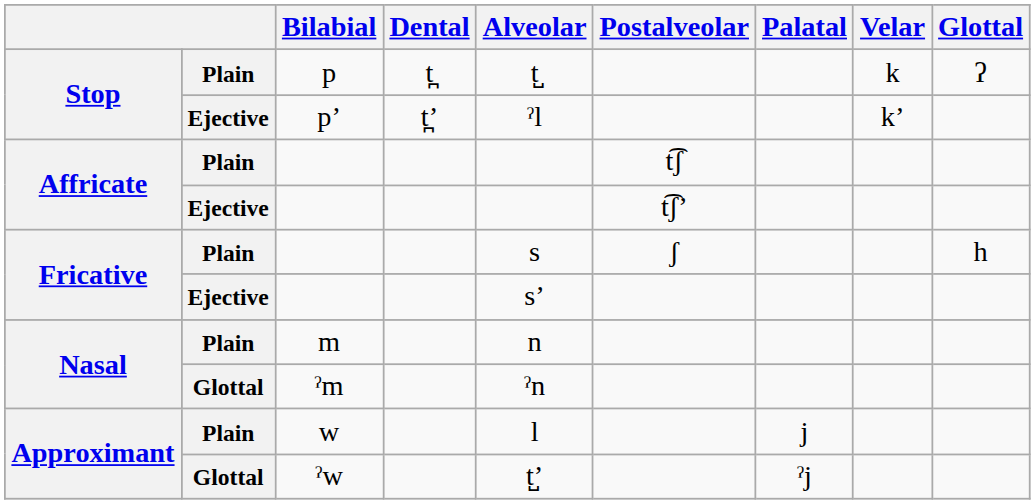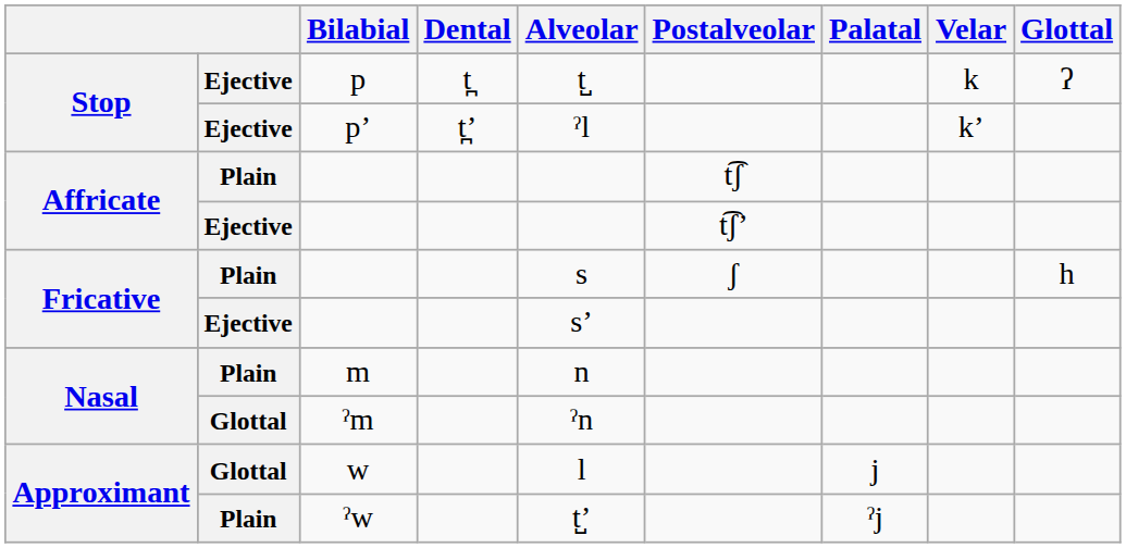p | column 2: Plain -> Ejective
w | column 2: Plain -> Glottal
ˀw | column 2: Glottal -> Plain
